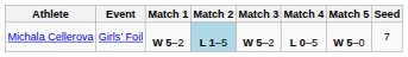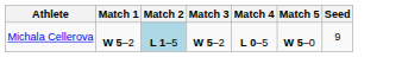- column: Event | Girls’ Foil
Michala Cellerova | Seed: 7 -> 9
